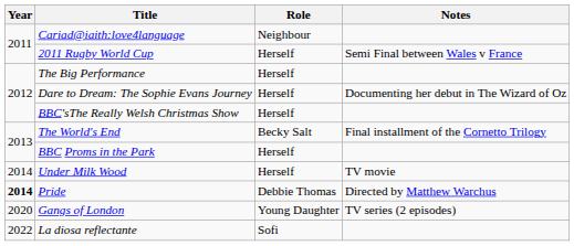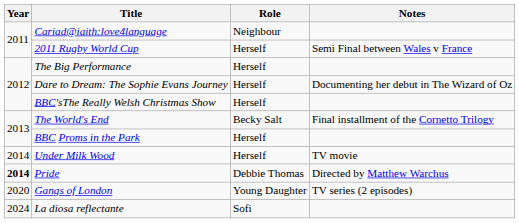La diosa reflectante | Year: 2022 -> 2024
